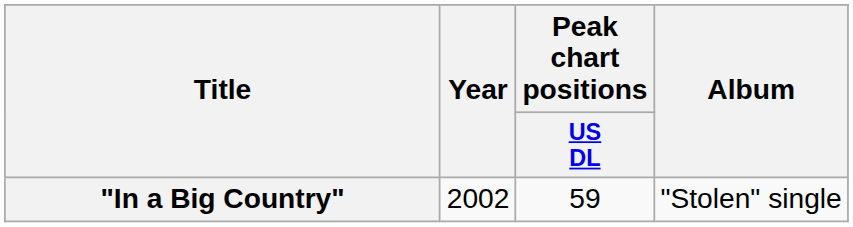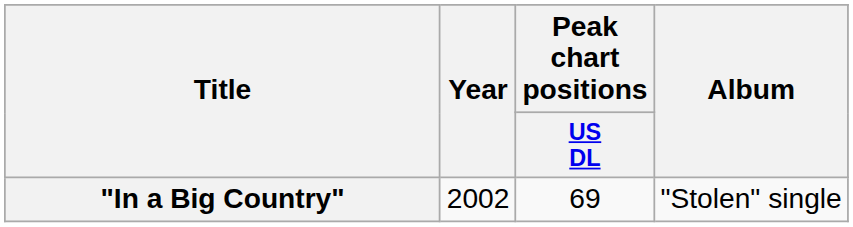"In a Big Country" | Peak chart positions / US DL: 59 -> 69
